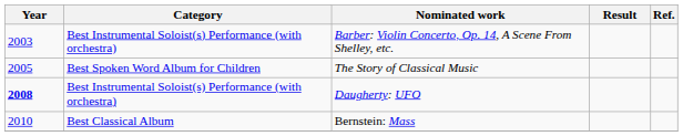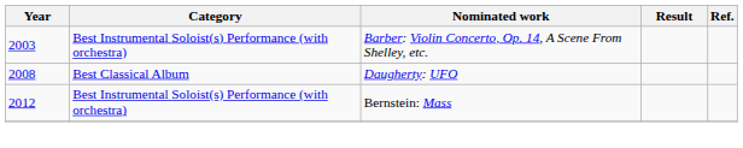- row: 2005 | Best Spoken Word Album for Children | The Story of Classical Music
Daugherty: UFO | Year: bold -> normal
Daugherty: UFO | Category: Best Instrumental Soloist(s) Performance (with orchestra) -> Best Classical Album
Bernstein: Mass | Year: 2010 -> 2012
Bernstein: Mass | Category: Best Classical Album -> Best Instrumental Soloist(s) Performance (with orchestra)
